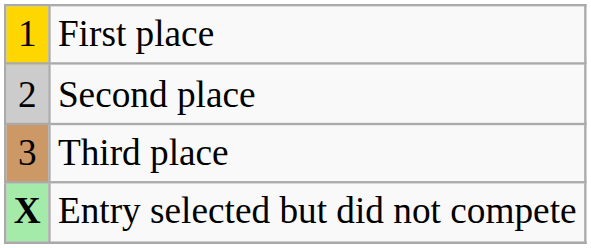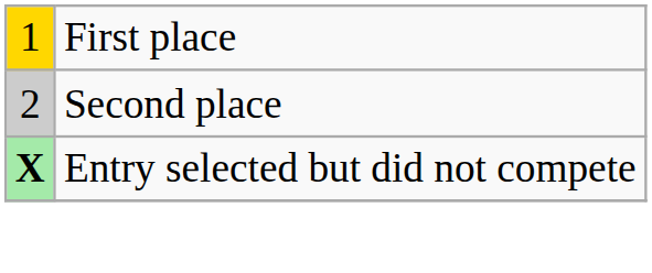- row: 3 | Third place
